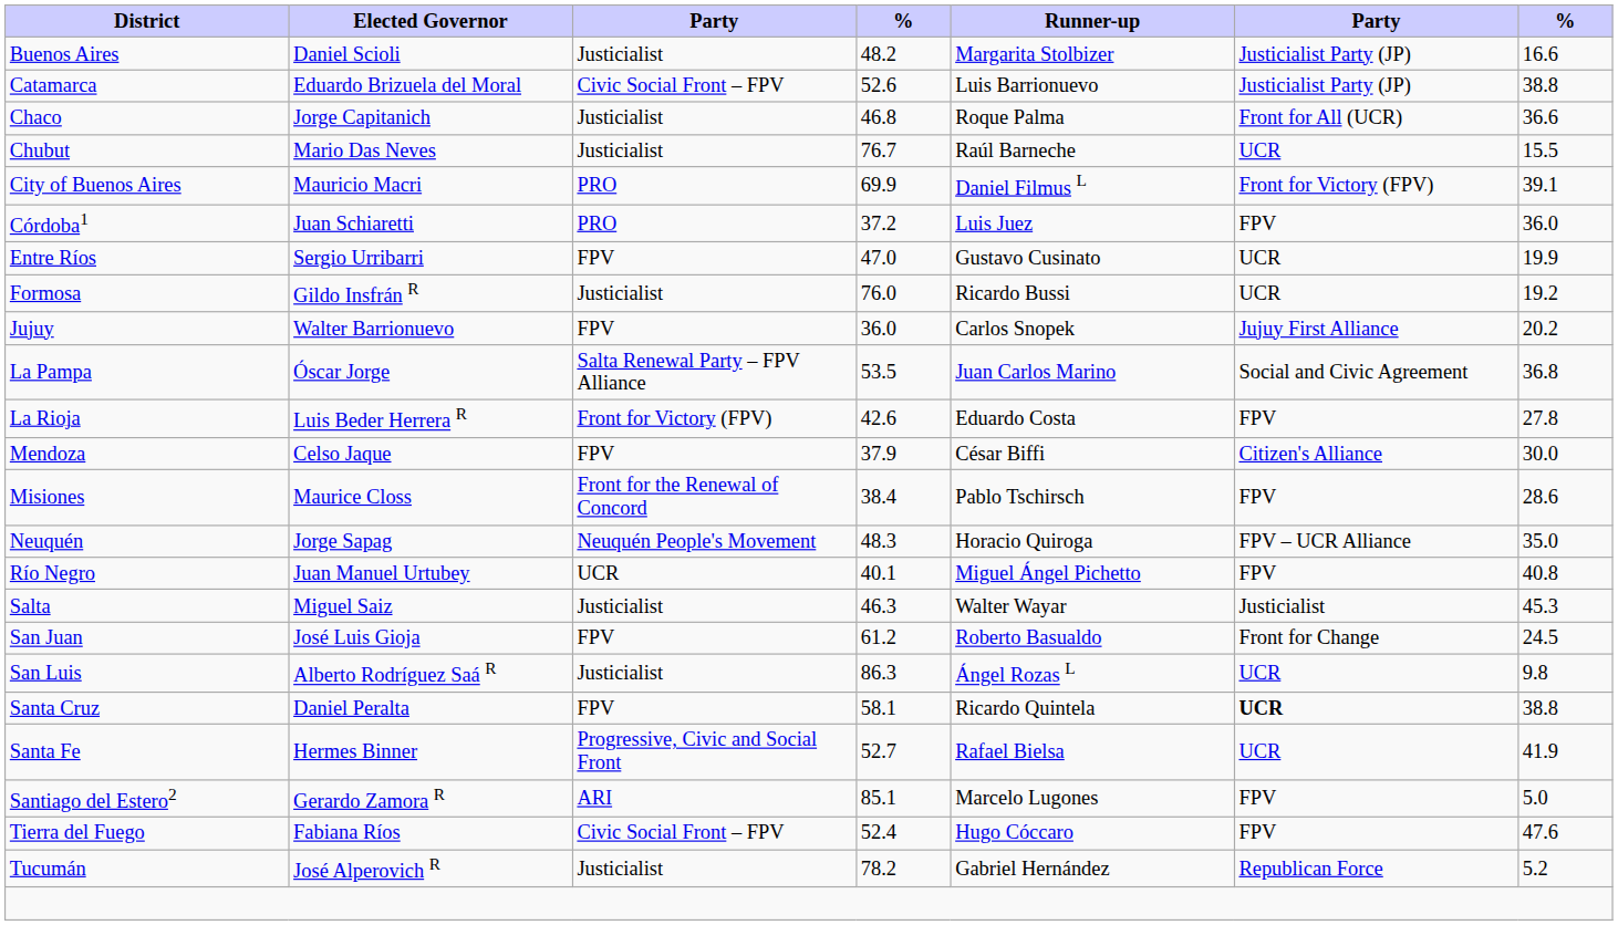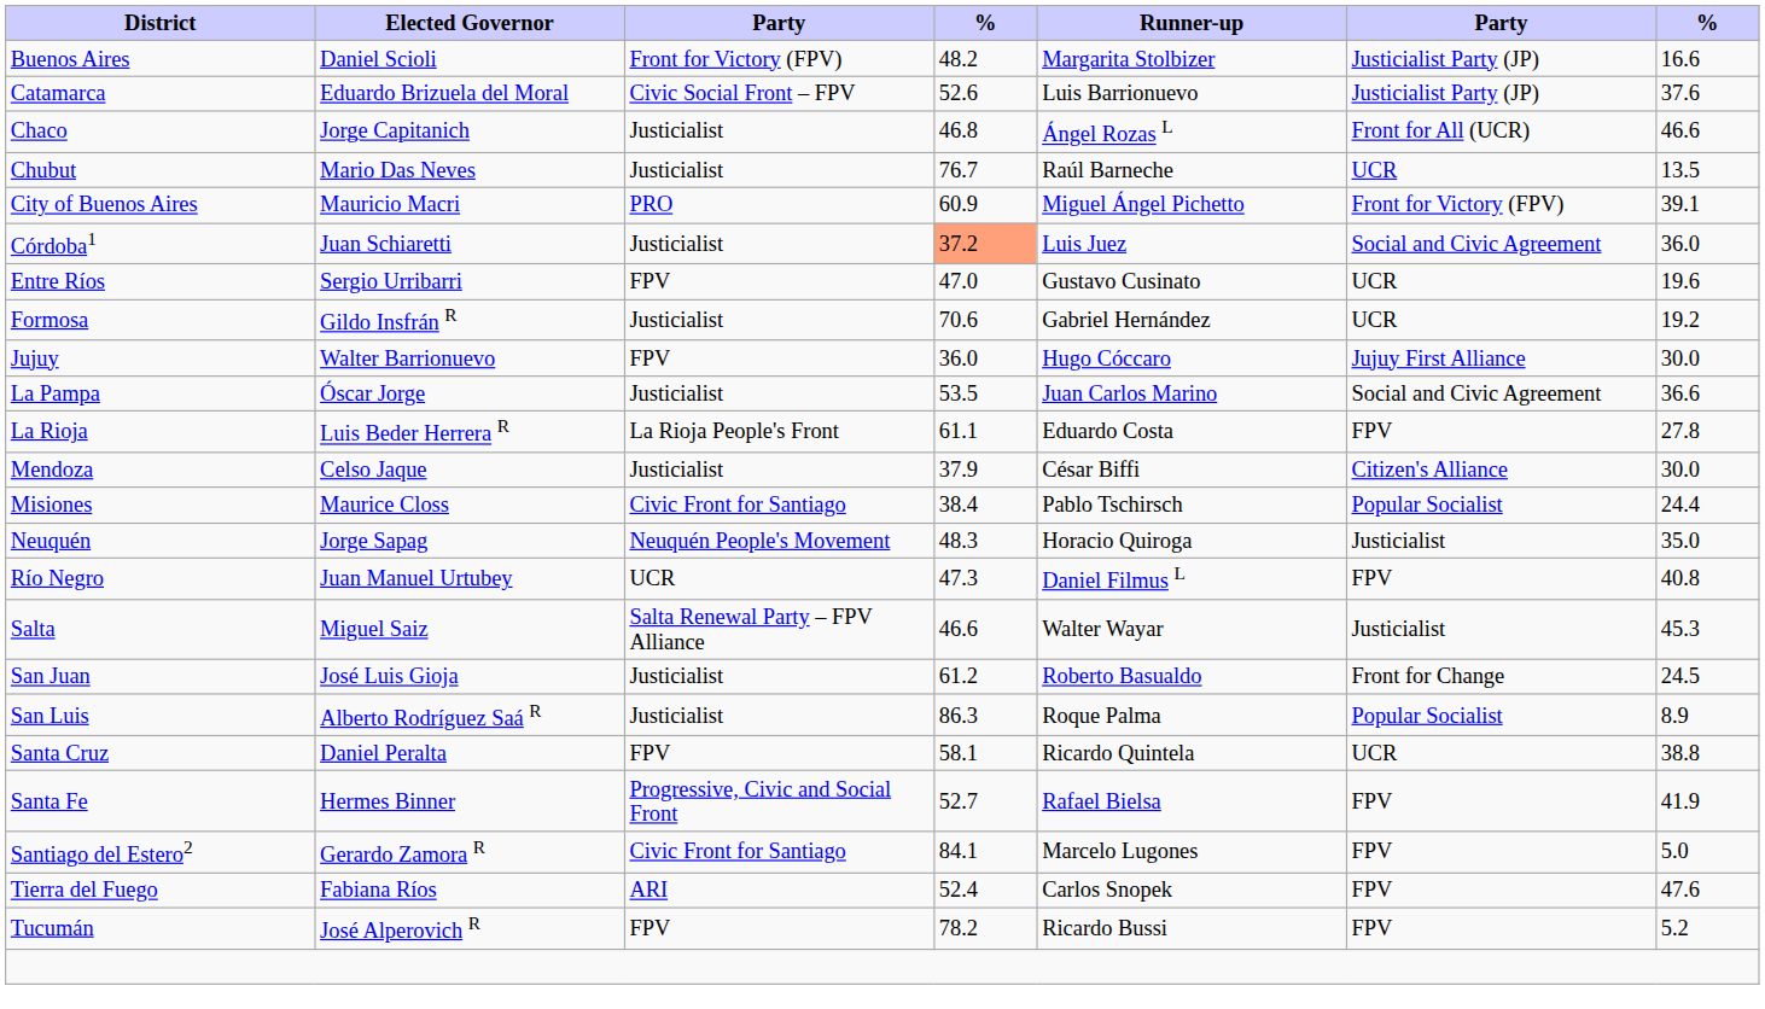Buenos Aires | column 3: Justicialist -> Front for Victory (FPV)
Catamarca | column 7: 38.8 -> 37.6
Chaco | Runner-up: Roque Palma -> Ángel Rozas L
Chaco | column 7: 36.6 -> 46.6
Chubut | column 7: 15.5 -> 13.5
City of Buenos Aires | column 4: 69.9 -> 60.9
City of Buenos Aires | Runner-up: Daniel Filmus L -> Miguel Ángel Pichetto
Córdoba1 | column 3: PRO -> Justicialist
Córdoba1 | column 4: no background -> lightsalmon background
Córdoba1 | column 6: FPV -> Social and Civic Agreement
Entre Ríos | column 7: 19.9 -> 19.6
Formosa | column 4: 76.0 -> 70.6
Formosa | Runner-up: Ricardo Bussi -> Gabriel Hernández
Jujuy | Runner-up: Carlos Snopek -> Hugo Cóccaro
Jujuy | column 7: 20.2 -> 30.0
La Pampa | column 3: Salta Renewal Party – FPV Alliance -> Justicialist
La Pampa | column 7: 36.8 -> 36.6
La Rioja | column 3: Front for Victory (FPV) -> La Rioja People's Front
La Rioja | column 4: 42.6 -> 61.1
Mendoza | column 3: FPV -> Justicialist
Misiones | column 3: Front for the Renewal of Concord -> Civic Front for Santiago
Misiones | column 6: FPV -> Popular Socialist
Misiones | column 7: 28.6 -> 24.4
Neuquén | column 6: FPV – UCR Alliance -> Justicialist
Río Negro | column 4: 40.1 -> 47.3
Río Negro | Runner-up: Miguel Ángel Pichetto -> Daniel Filmus L
Salta | column 3: Justicialist -> Salta Renewal Party – FPV Alliance
Salta | column 4: 46.3 -> 46.6
San Juan | column 3: FPV -> Justicialist
San Luis | Runner-up: Ángel Rozas L -> Roque Palma
San Luis | column 6: UCR -> Popular Socialist
San Luis | column 7: 9.8 -> 8.9
Santa Cruz | column 6: bold -> normal
Santa Fe | column 6: UCR -> FPV
Santiago del Estero2 | column 3: ARI -> Civic Front for Santiago
Santiago del Estero2 | column 4: 85.1 -> 84.1
Tierra del Fuego | column 3: Civic Social Front – FPV -> ARI
Tierra del Fuego | Runner-up: Hugo Cóccaro -> Carlos Snopek
Tucumán | column 3: Justicialist -> FPV
Tucumán | Runner-up: Gabriel Hernández -> Ricardo Bussi
Tucumán | column 6: Republican Force -> FPV
